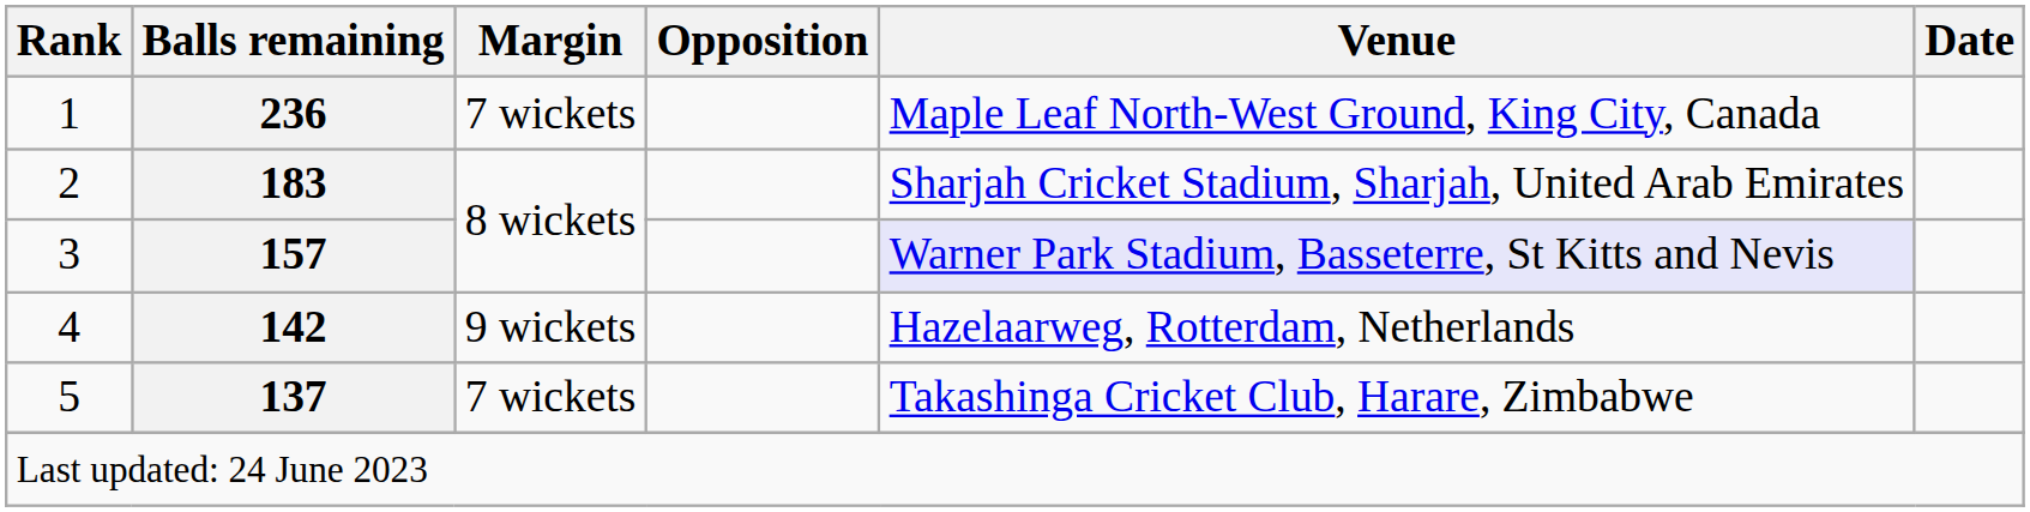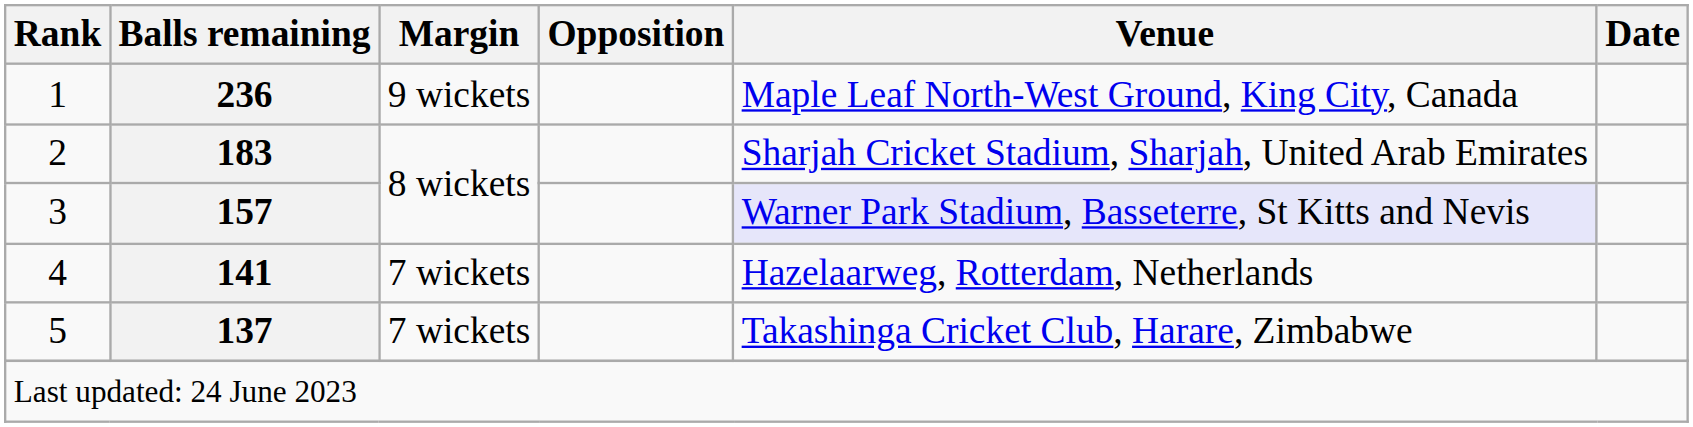1 | Margin: 7 wickets -> 9 wickets
4 | Balls remaining: 142 -> 141
4 | Margin: 9 wickets -> 7 wickets
